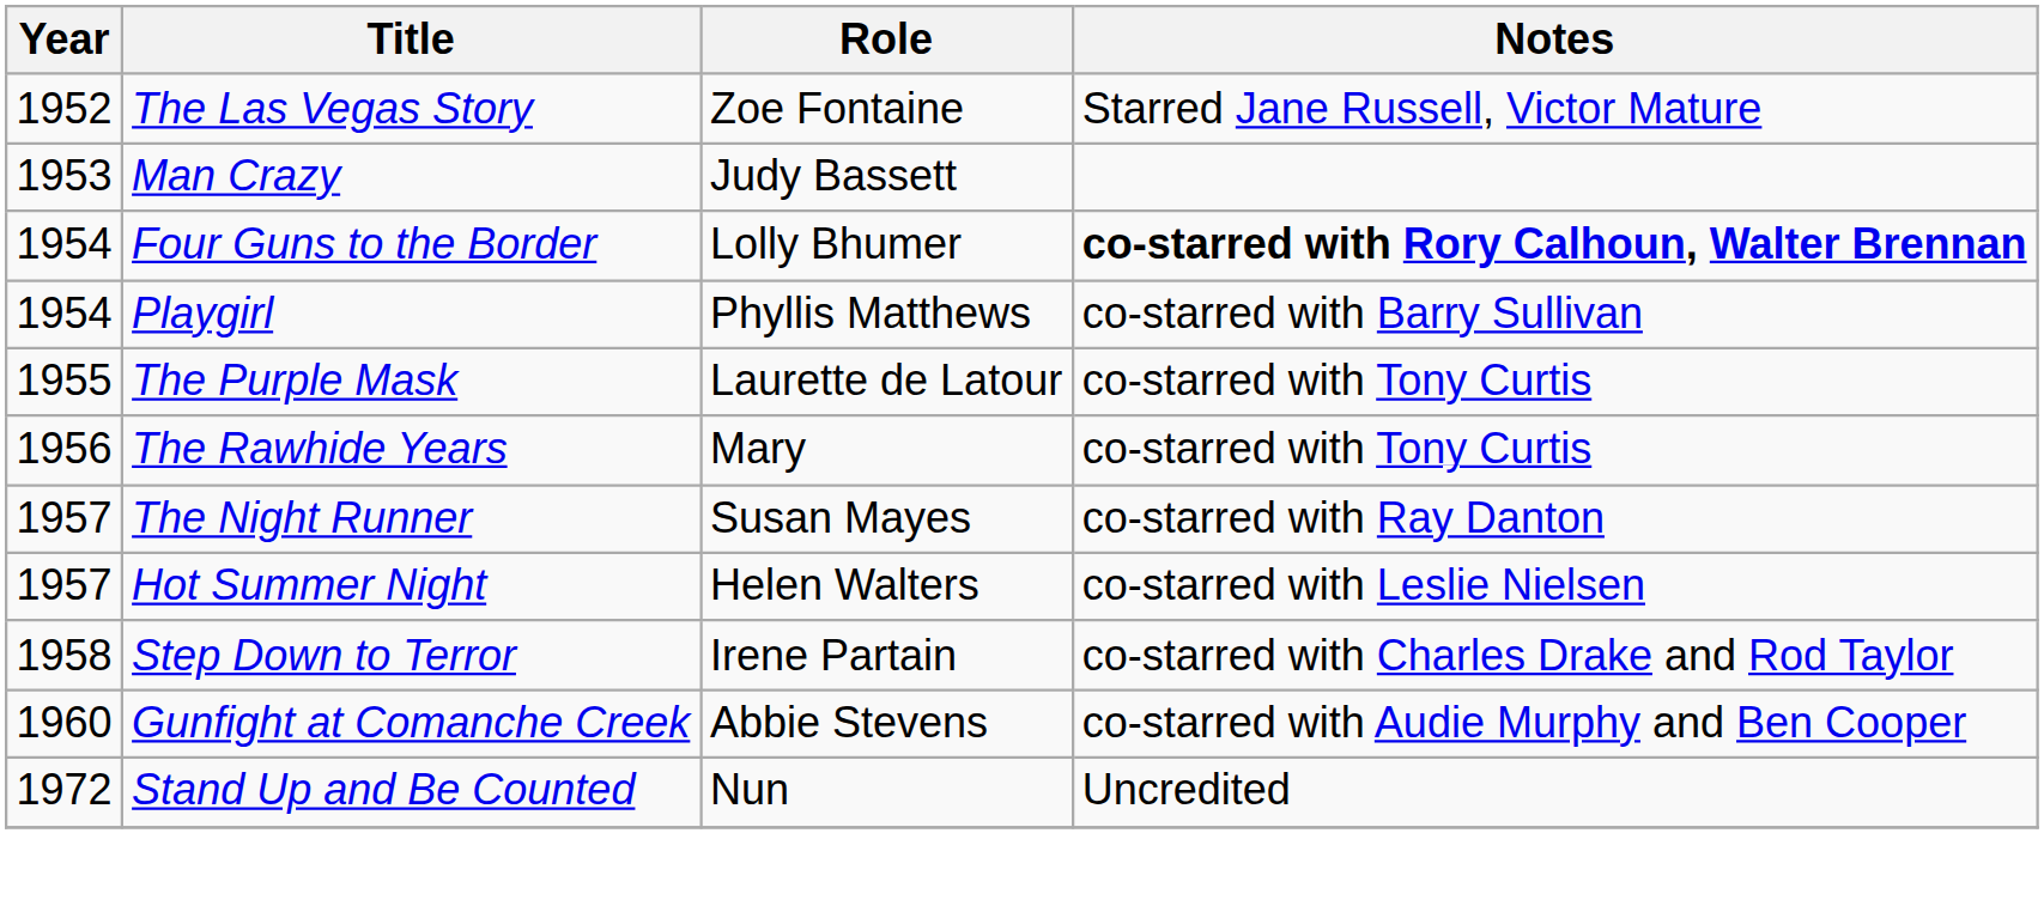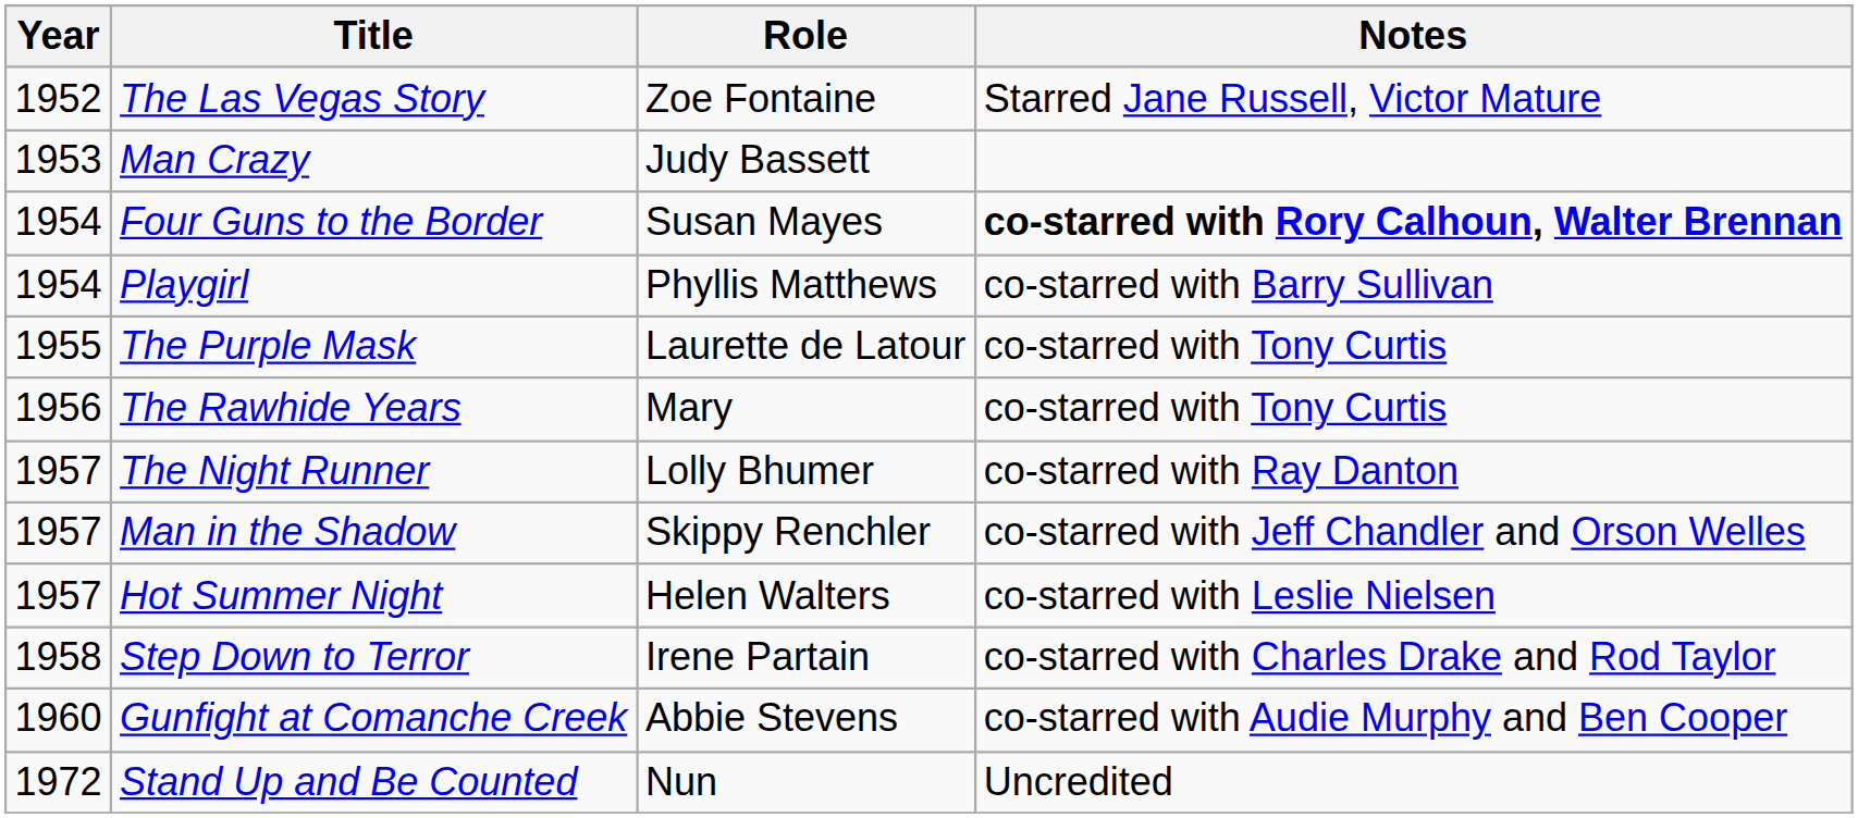Four Guns to the Border | Role: Lolly Bhumer -> Susan Mayes
The Night Runner | Role: Susan Mayes -> Lolly Bhumer
+ row: 1957 | Man in the Shadow | Skippy Renchler | co-starred with Jeff Chandler and Orson Welles
